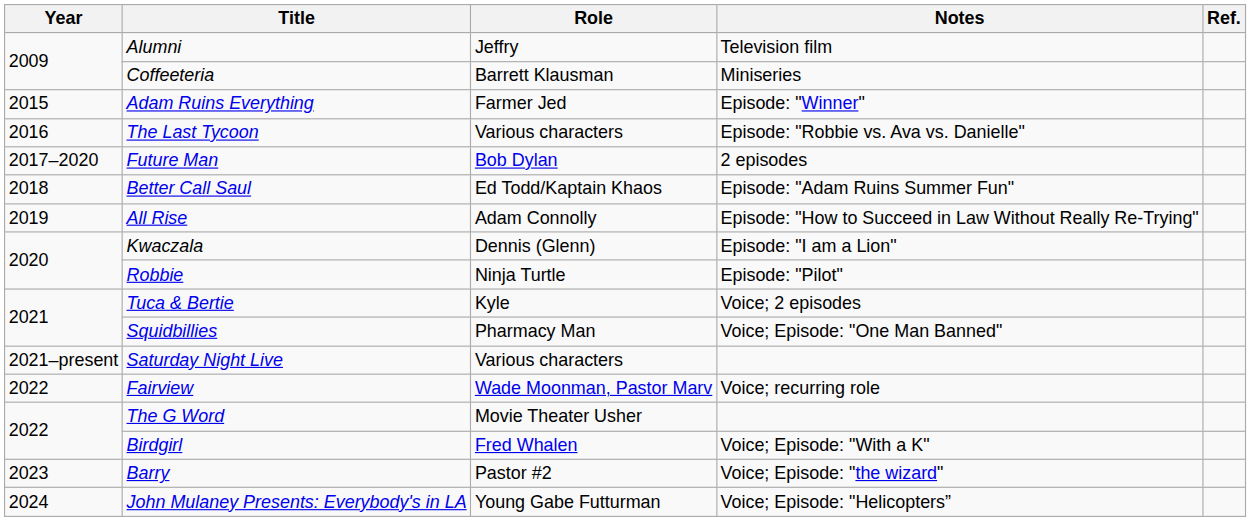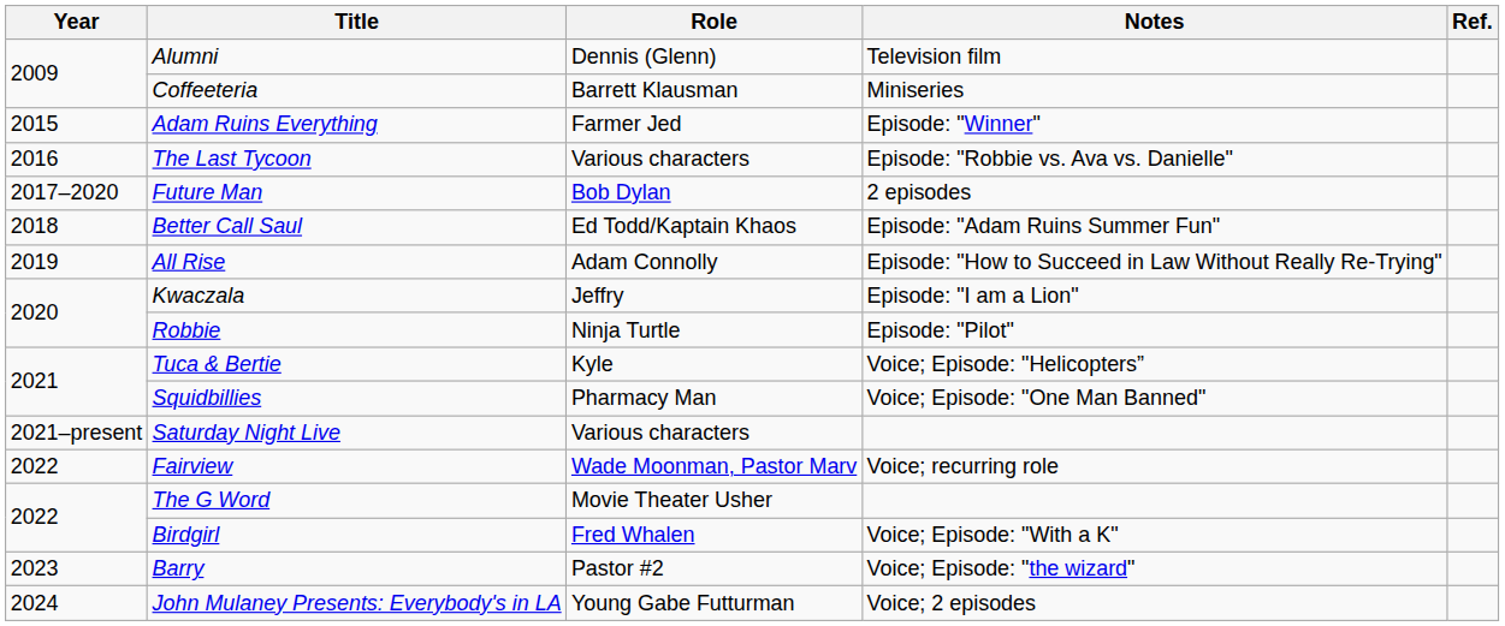Alumni | Role: Jeffry -> Dennis (Glenn)
Kwaczala | Role: Dennis (Glenn) -> Jeffry
Tuca & Bertie | Notes: Voice; 2 episodes -> Voice; Episode: "Helicopters”
John Mulaney Presents: Everybody's in LA | Notes: Voice; Episode: "Helicopters” -> Voice; 2 episodes
